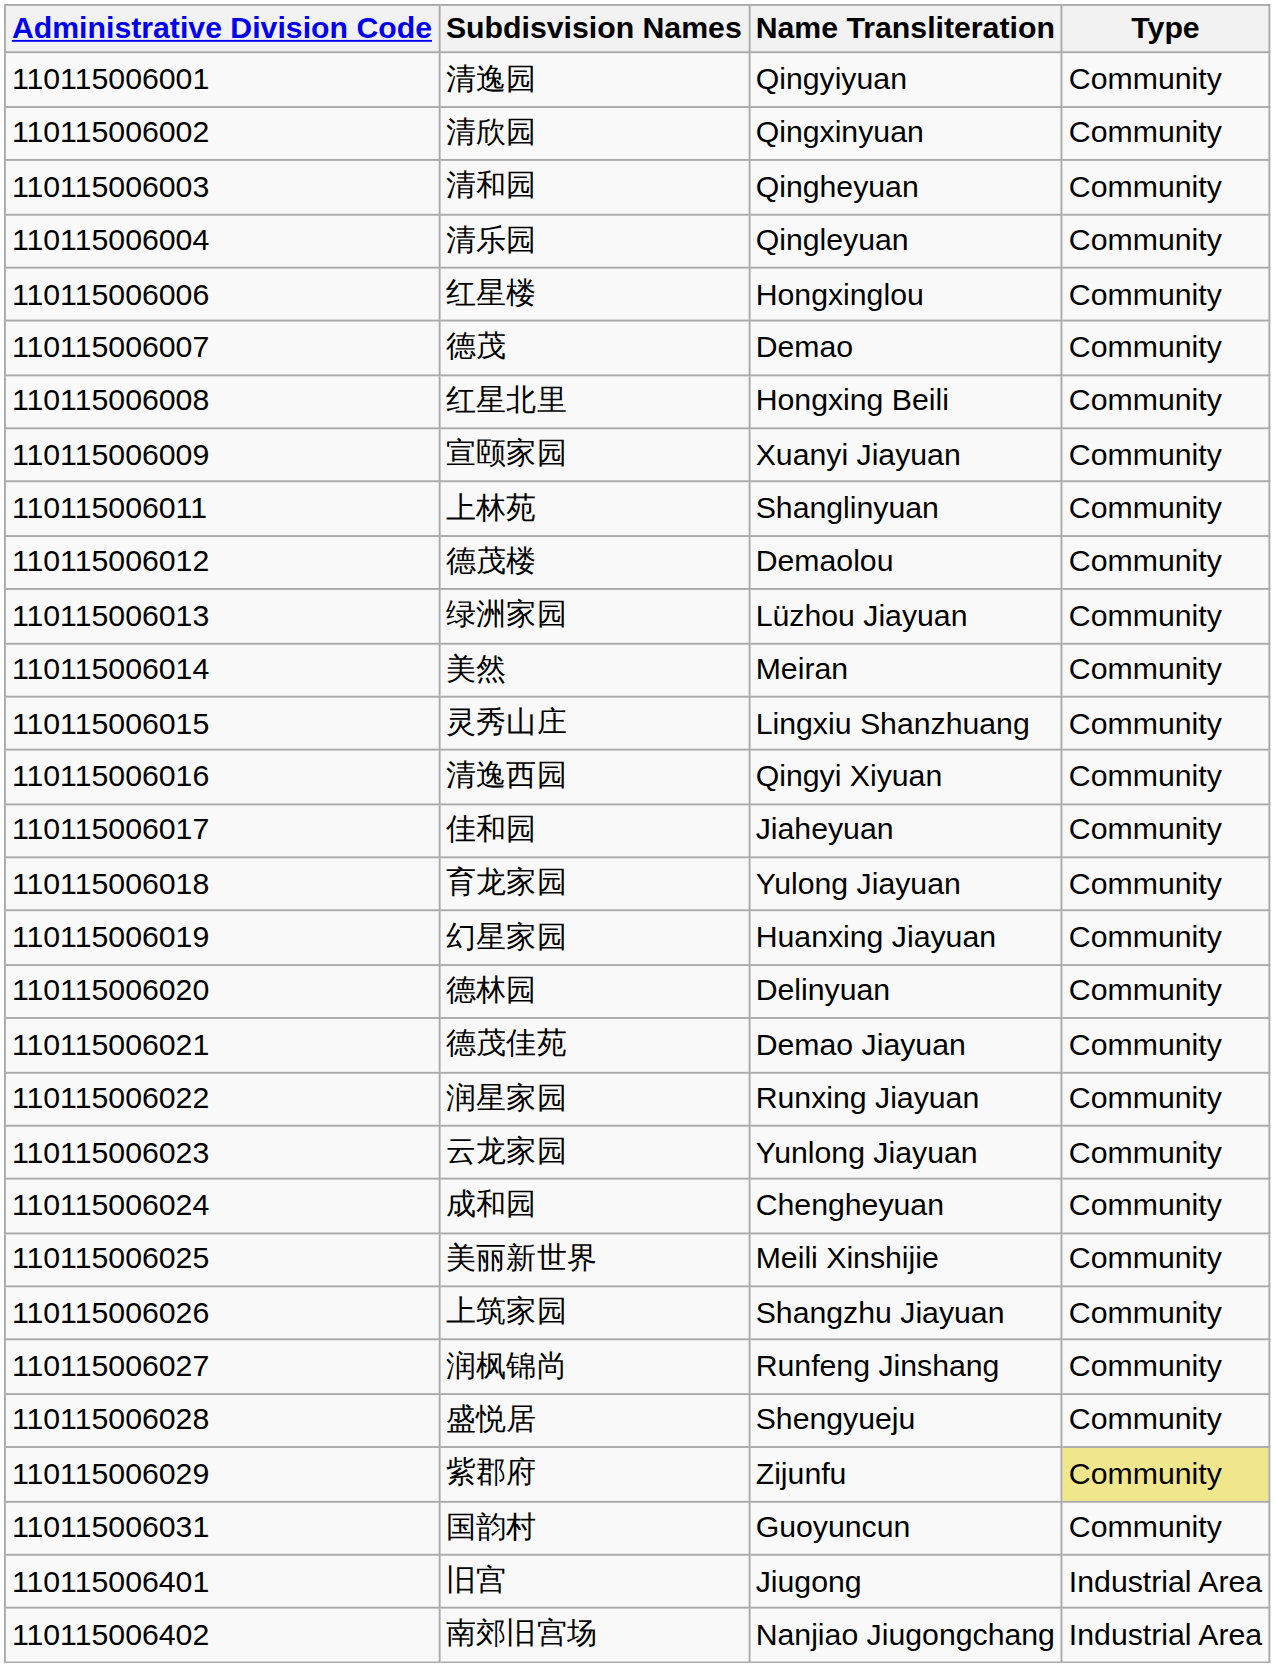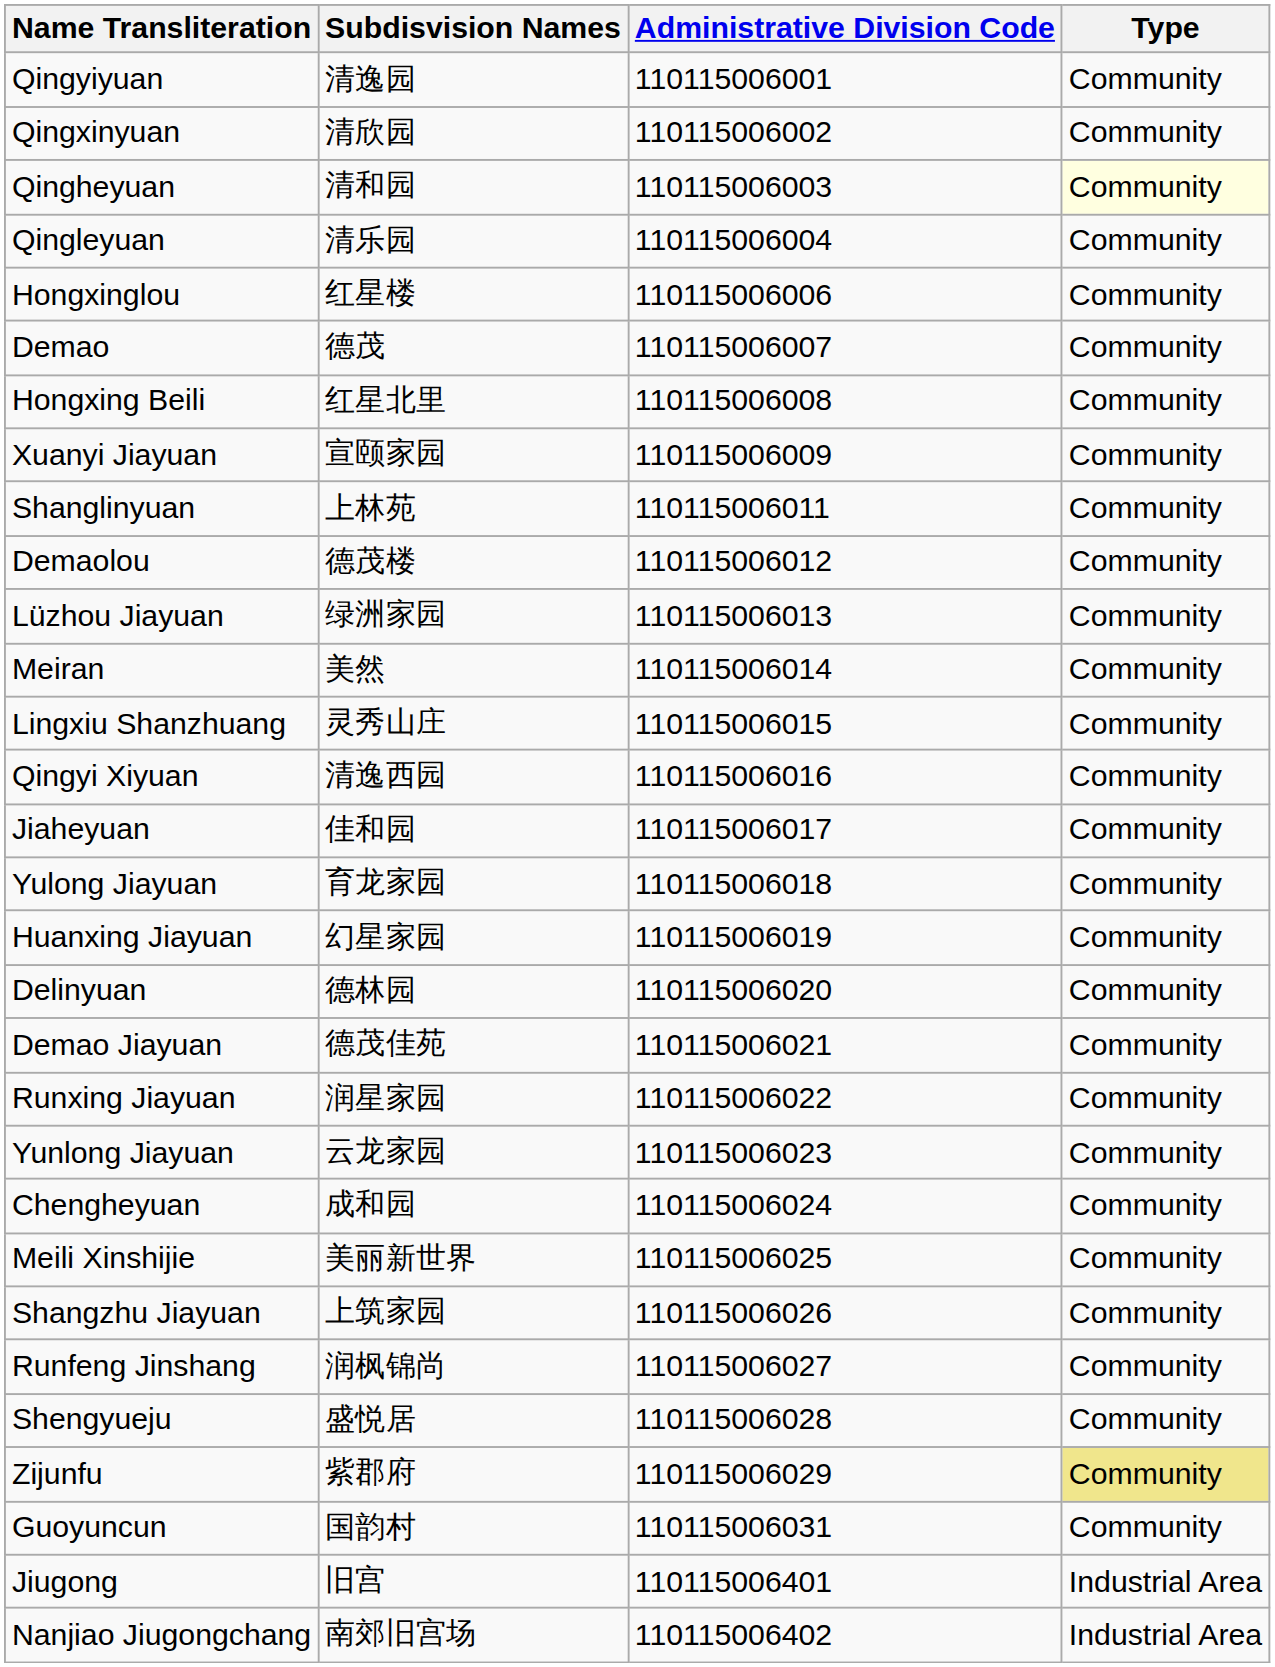columns swapped: Administrative Division Code <-> Name Transliteration
清和园 | Type: no background -> lightyellow background
